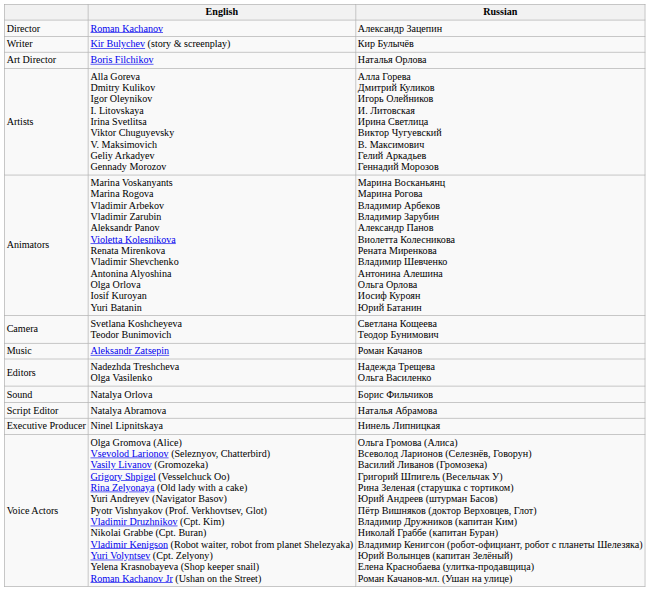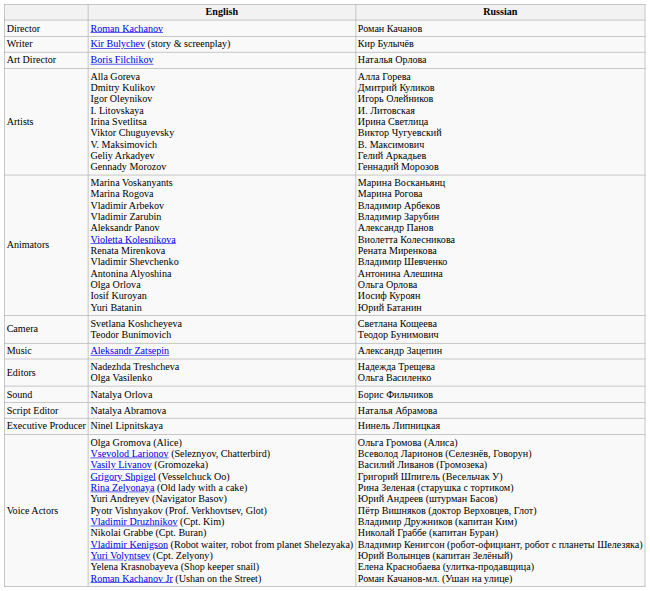Director | Russian: Александр Зацепин -> Роман Качанов
Music | Russian: Роман Качанов -> Александр Зацепин
